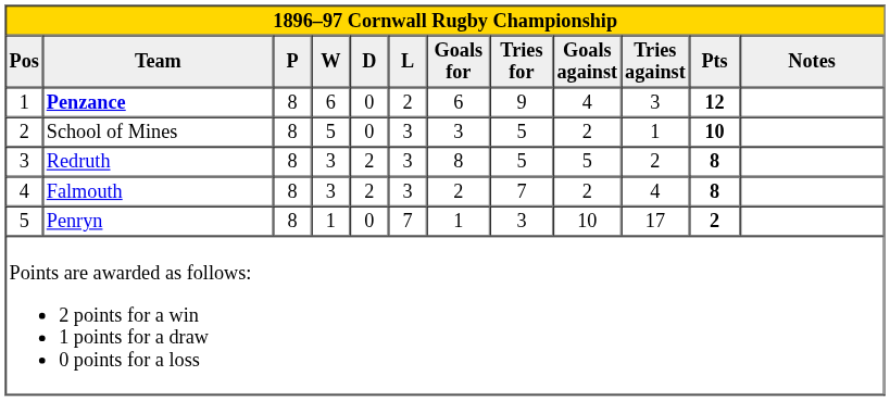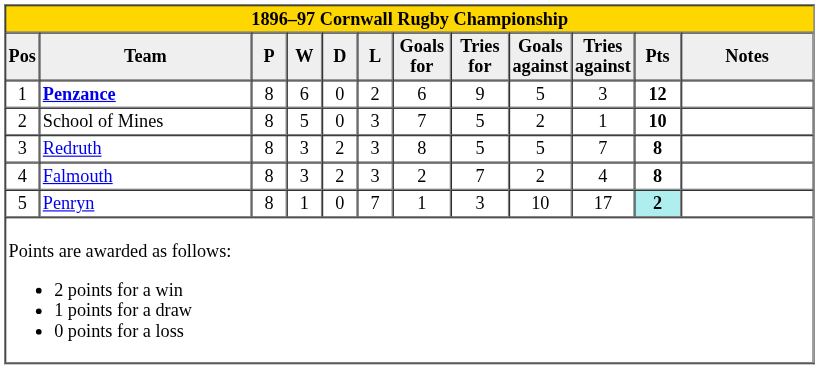Penzance | Goals against: 4 -> 5
School of Mines | Goals for: 3 -> 7
Redruth | Tries against: 2 -> 7
Penryn | Pts: no background -> paleturquoise background
